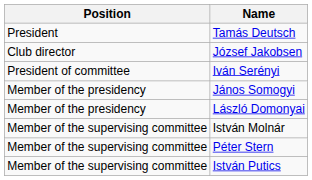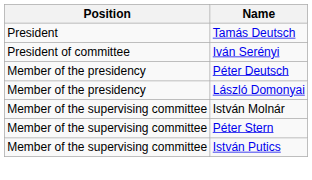- row: Club director | József Jakobsen
+ row: Member of the presidency | Péter Deutsch
- row: Member of the presidency | János Somogyi
